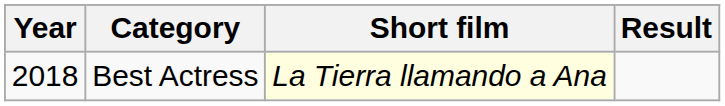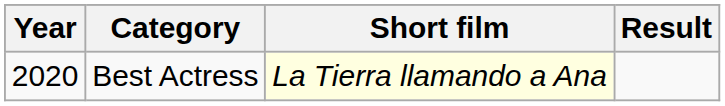Best Actress | Year: 2018 -> 2020
